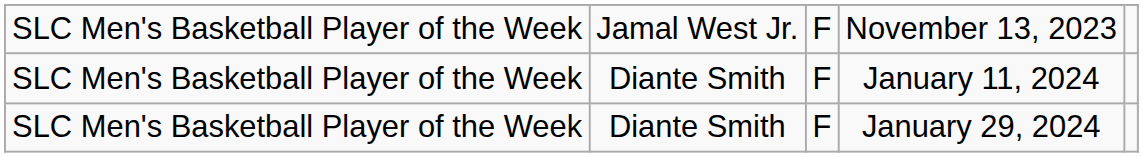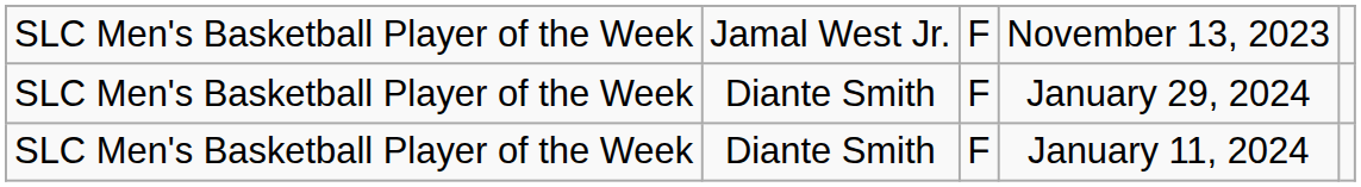rows swapped: January 11, 2024 <-> January 29, 2024
